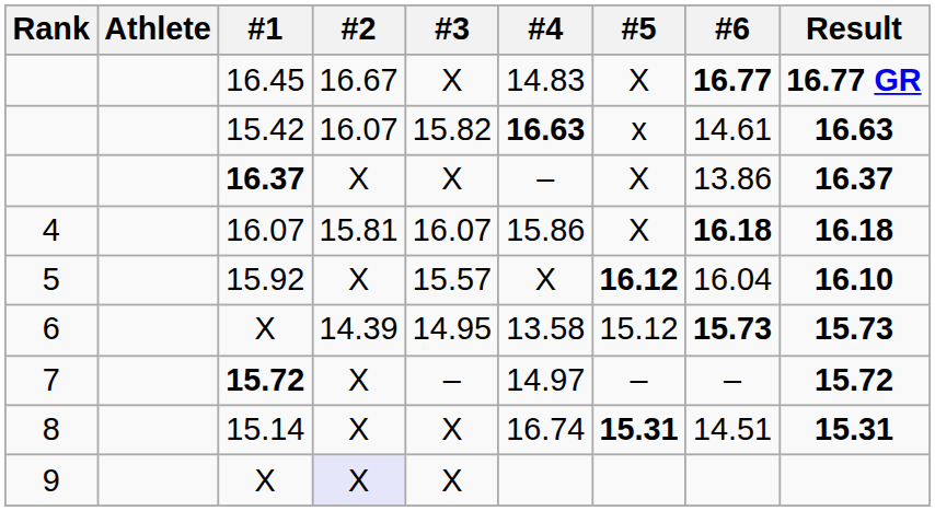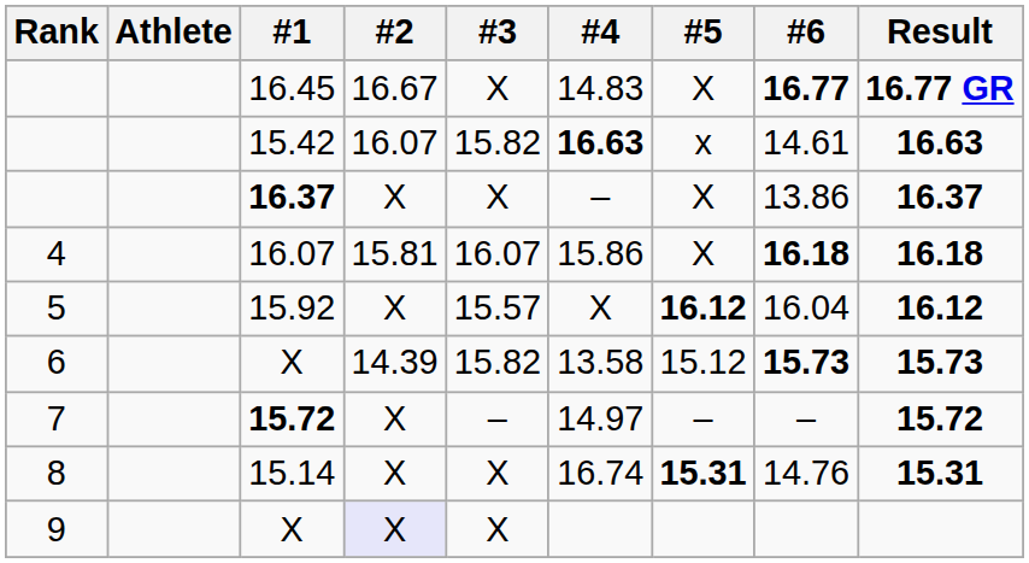15.92 | Result: 16.10 -> 16.12
6 / X | #3: 14.95 -> 15.82
15.14 | #6: 14.51 -> 14.76
